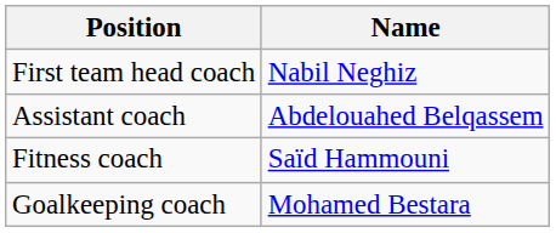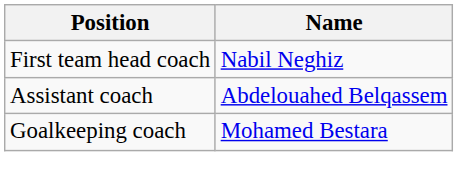- row: Fitness coach | Saïd Hammouni
